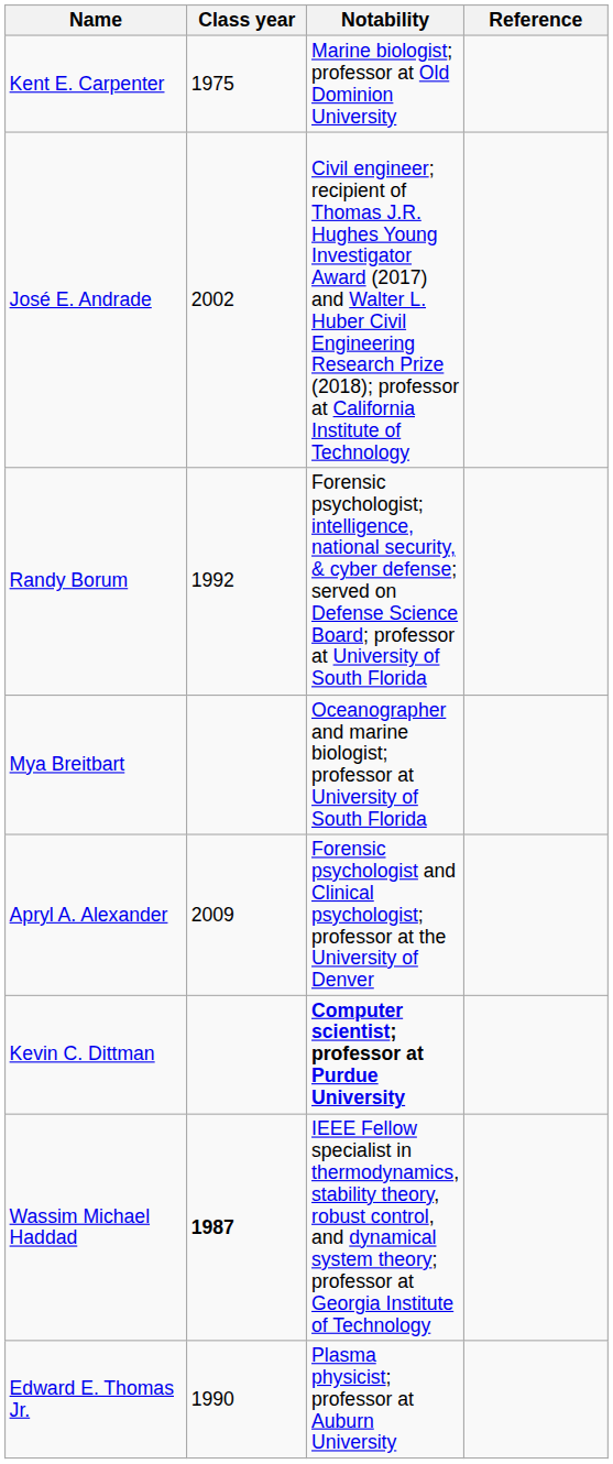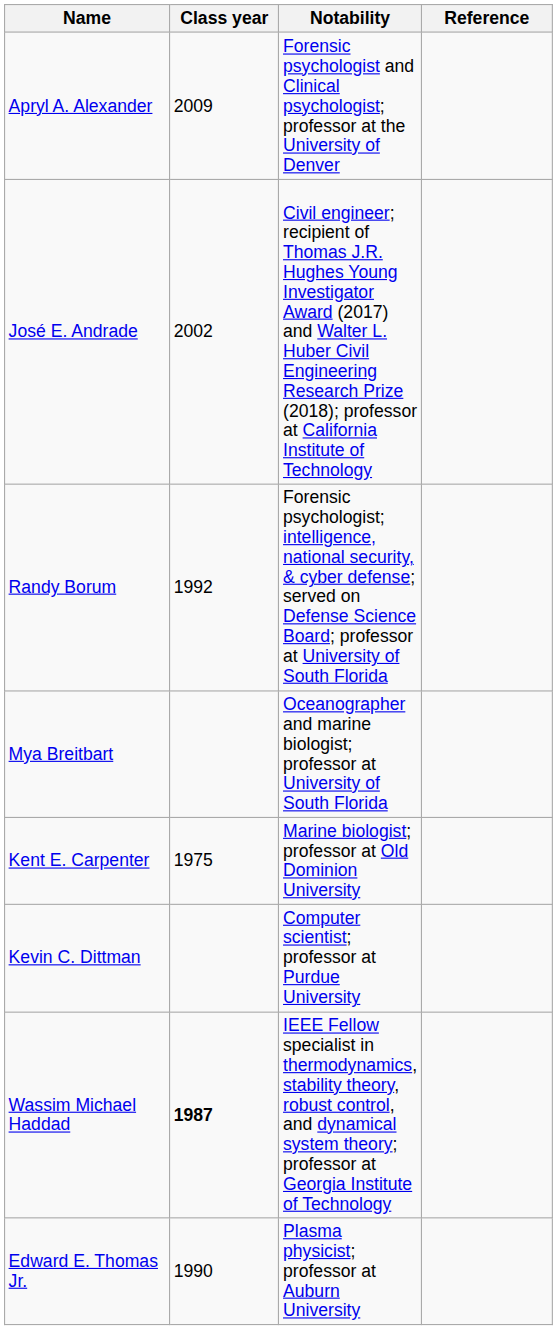rows swapped: Apryl A. Alexander <-> Kent E. Carpenter
Kevin C. Dittman | Notability: bold -> normal
